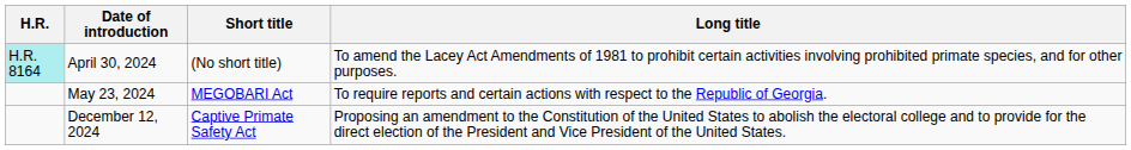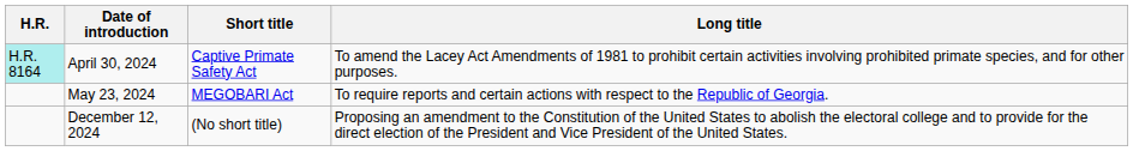April 30, 2024 | Short title: (No short title) -> Captive Primate Safety Act
December 12, 2024 | Short title: Captive Primate Safety Act -> (No short title)
